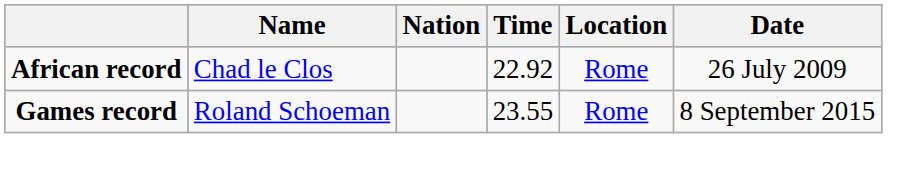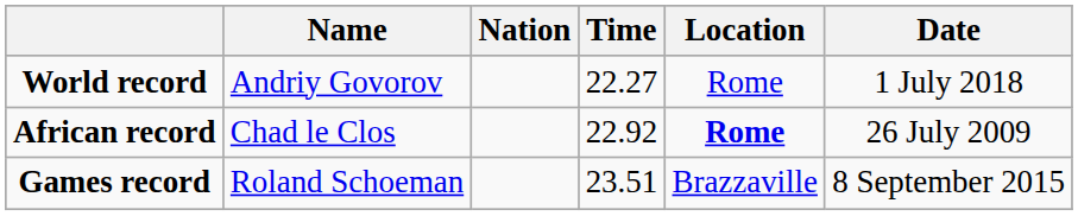+ row: World record | Andriy Govorov | 22.27 | Rome | 1 July 2018
African record | Location: normal -> bold
Games record | Time: 23.55 -> 23.51
Games record | Location: Rome -> Brazzaville
